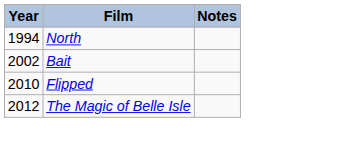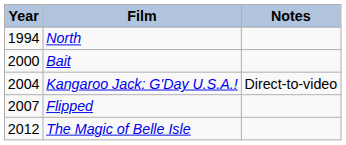Bait | Year: 2002 -> 2000
+ row: 2004 | Kangaroo Jack: G'Day U.S.A.! | Direct-to-video
Flipped | Year: 2010 -> 2007
